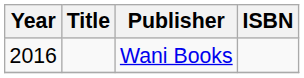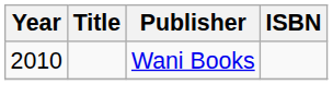Wani Books | Year: 2016 -> 2010
